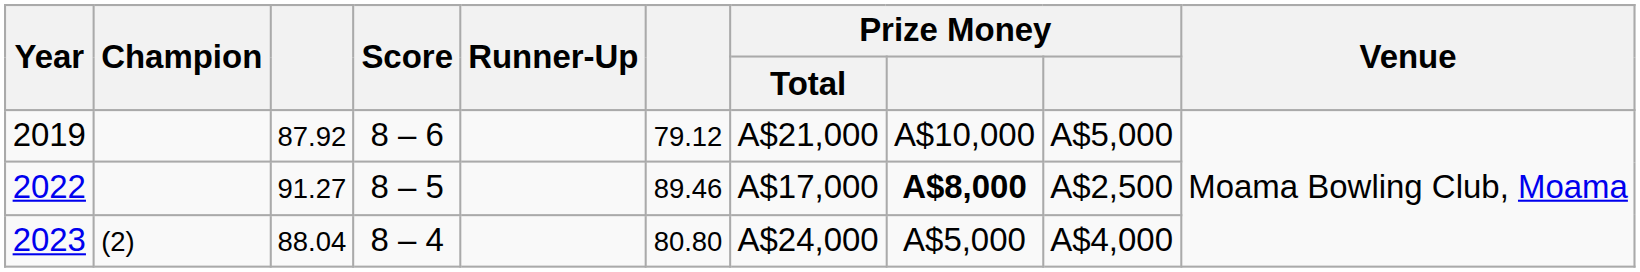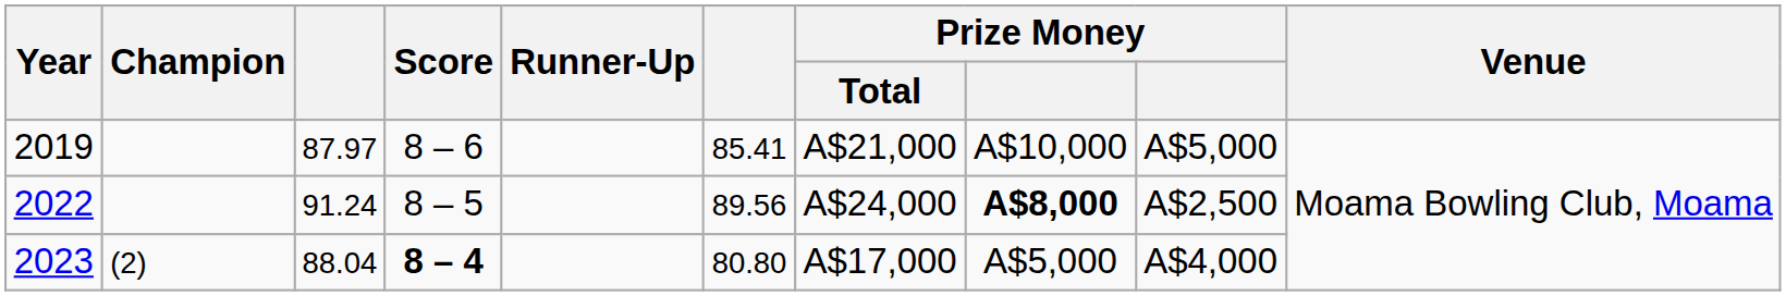2019 | column 3: 87.92 -> 87.97
2019 | column 6: 79.12 -> 85.41
2022 | column 3: 91.27 -> 91.24
2022 | column 6: 89.46 -> 89.56
2022 | Prize Money / Total: A$17,000 -> A$24,000
2023 | Score: normal -> bold
2023 | Prize Money / Total: A$24,000 -> A$17,000
